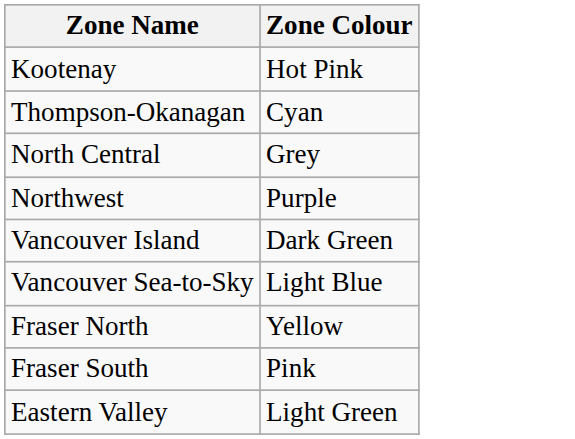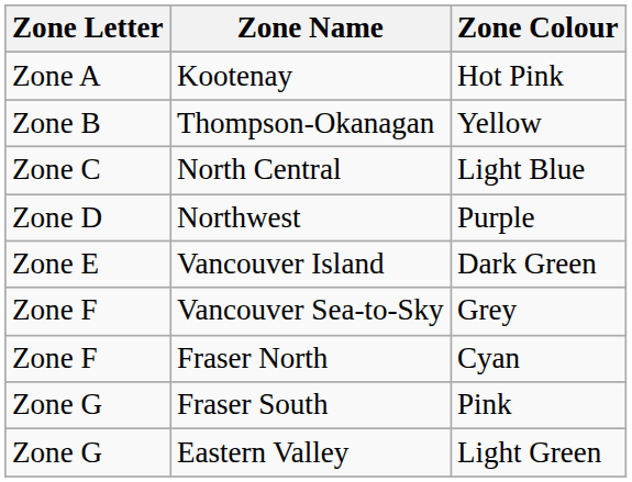+ column: Zone Letter | Zone A | Zone B | Zone C | Zone D | Zone E | Zone F | Zone F | Zone G | Zone G
Thompson-Okanagan | Zone Colour: Cyan -> Yellow
North Central | Zone Colour: Grey -> Light Blue
Vancouver Sea-to-Sky | Zone Colour: Light Blue -> Grey
Fraser North | Zone Colour: Yellow -> Cyan
